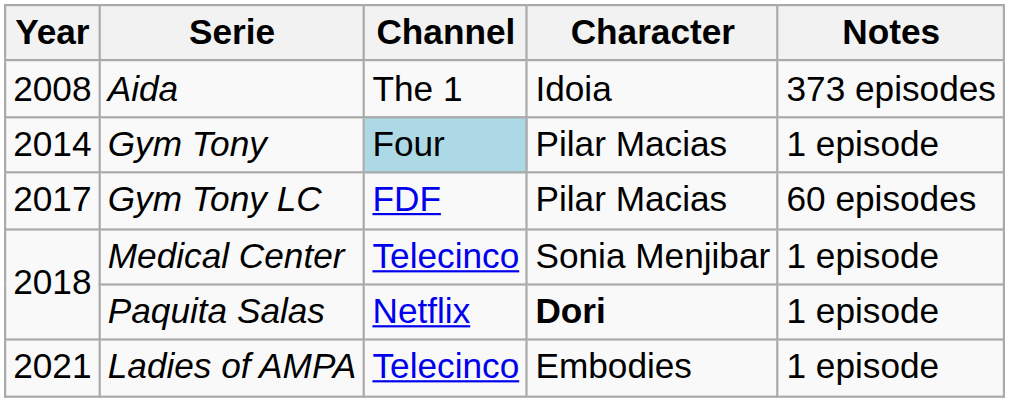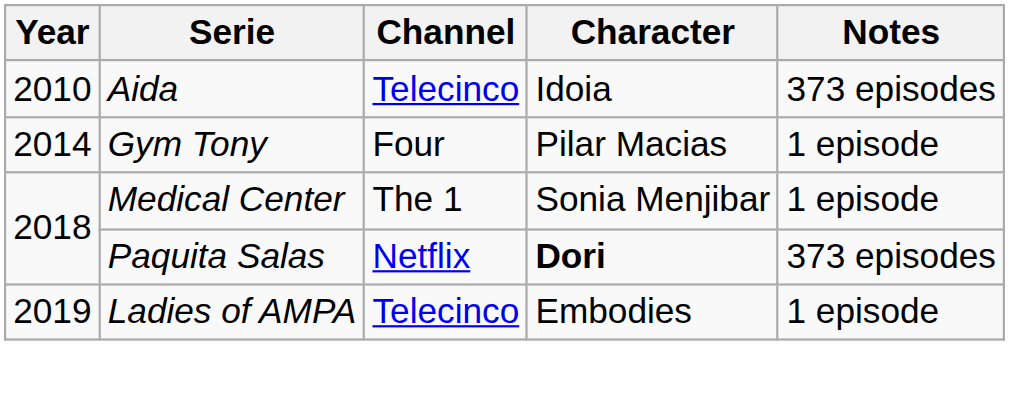Aida | Year: 2008 -> 2010
Aida | Channel: The 1 -> Telecinco
Gym Tony | Channel: lightblue background -> no background
- row: 2017 | Gym Tony LC | FDF | Pilar Macias | 60 episodes
Medical Center | Channel: Telecinco -> The 1
Paquita Salas | Notes: 1 episode -> 373 episodes
Ladies of AMPA | Year: 2021 -> 2019
